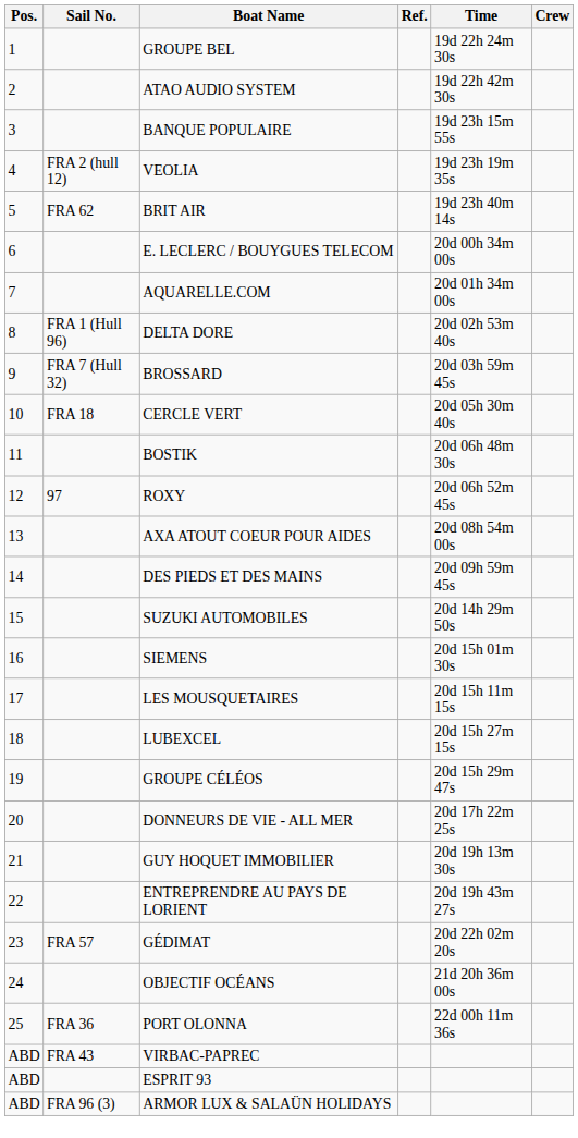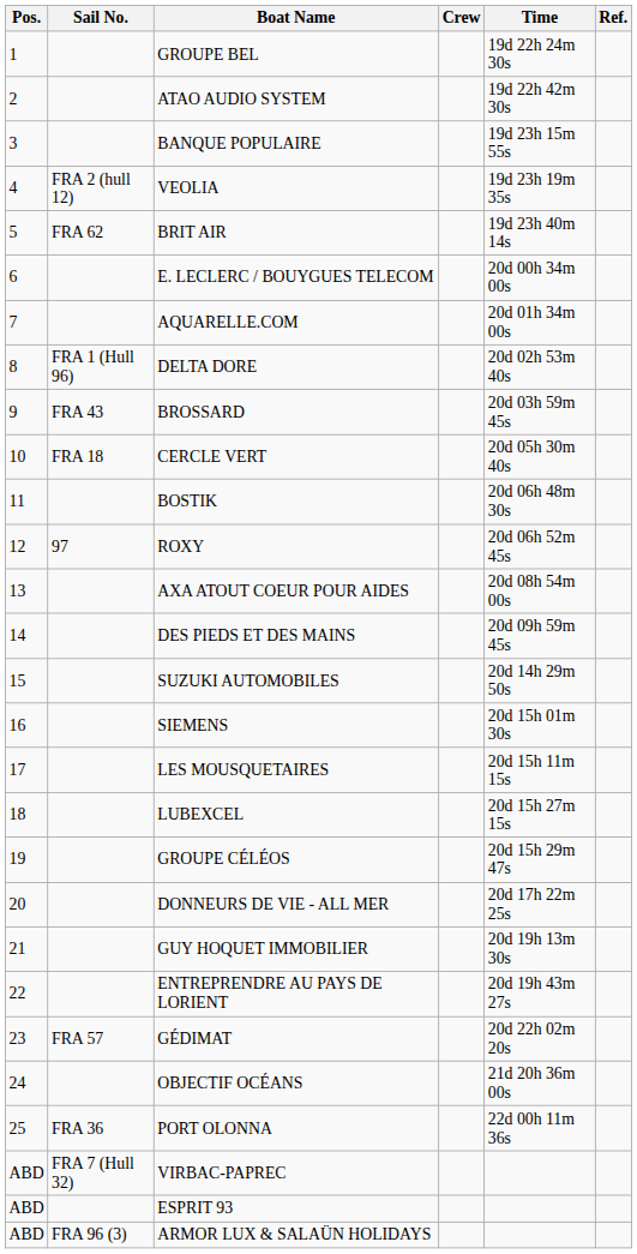columns swapped: Crew <-> Ref.
BROSSARD | Sail No.: FRA 7 (Hull 32) -> FRA 43
VIRBAC-PAPREC | Sail No.: FRA 43 -> FRA 7 (Hull 32)
